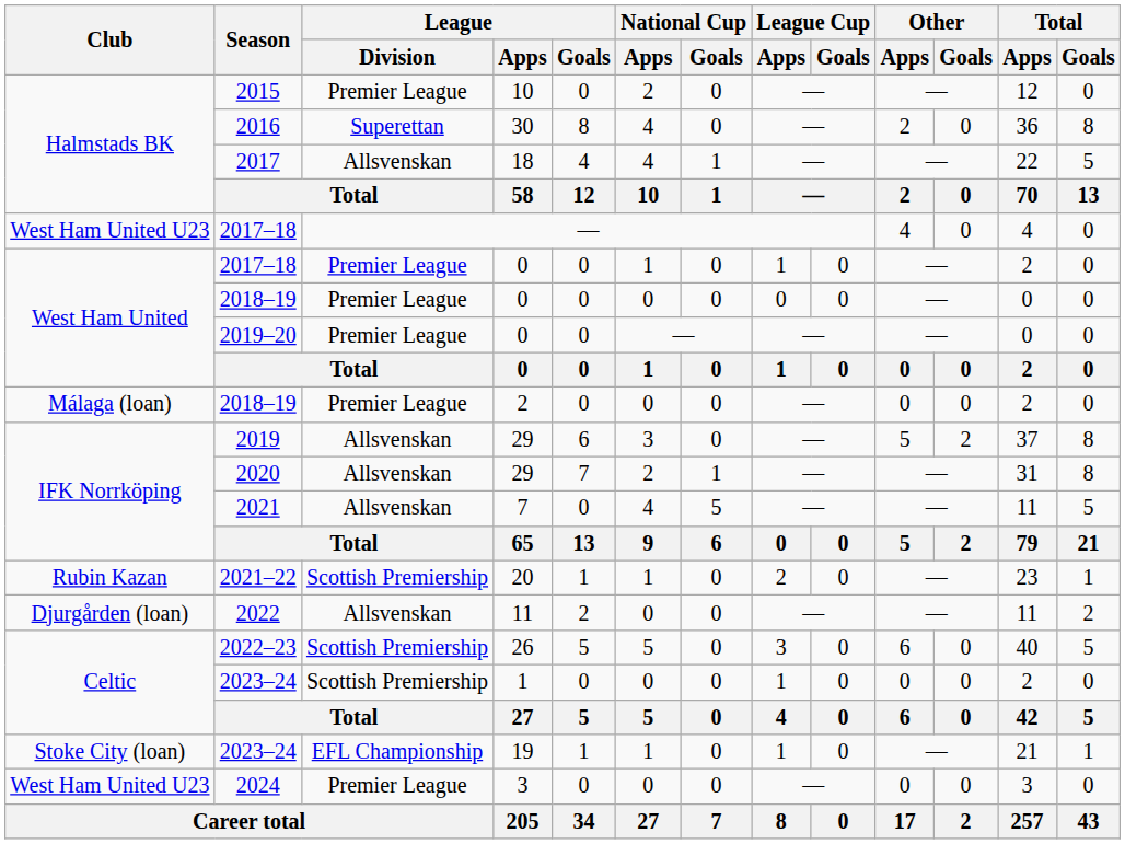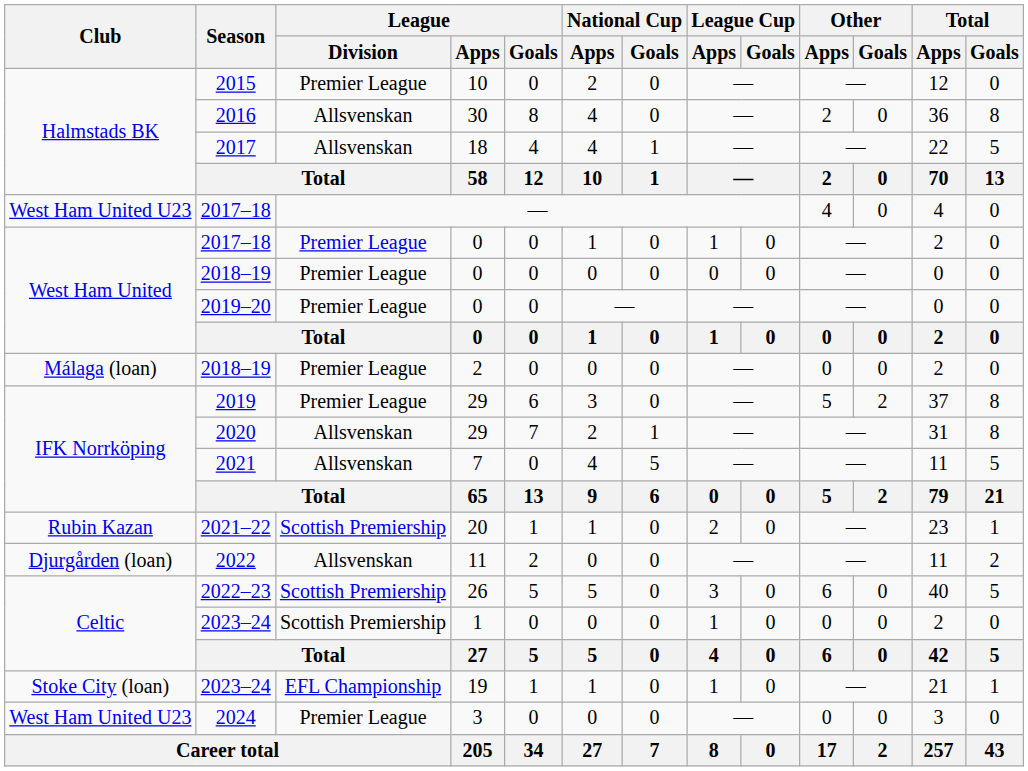2016 | League / Division: Superettan -> Allsvenskan
2019 | League / Division: Allsvenskan -> Premier League
